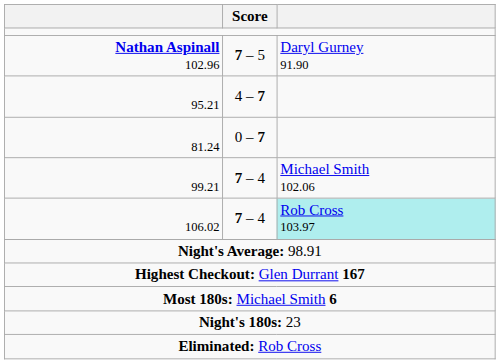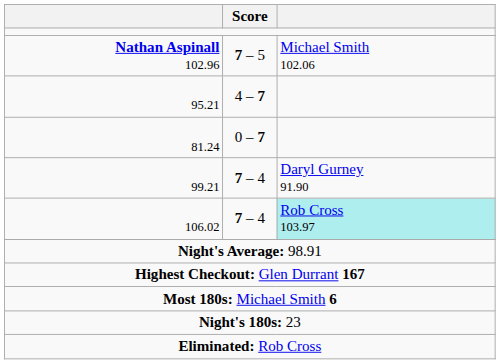Nathan Aspinall 102.96 | column 3: Daryl Gurney 91.90 -> Michael Smith 102.06
99.21 | column 3: Michael Smith 102.06 -> Daryl Gurney 91.90
